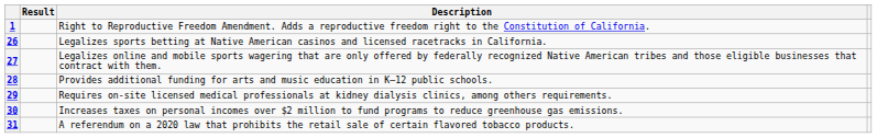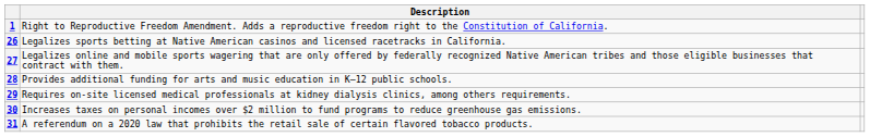- column: Result
